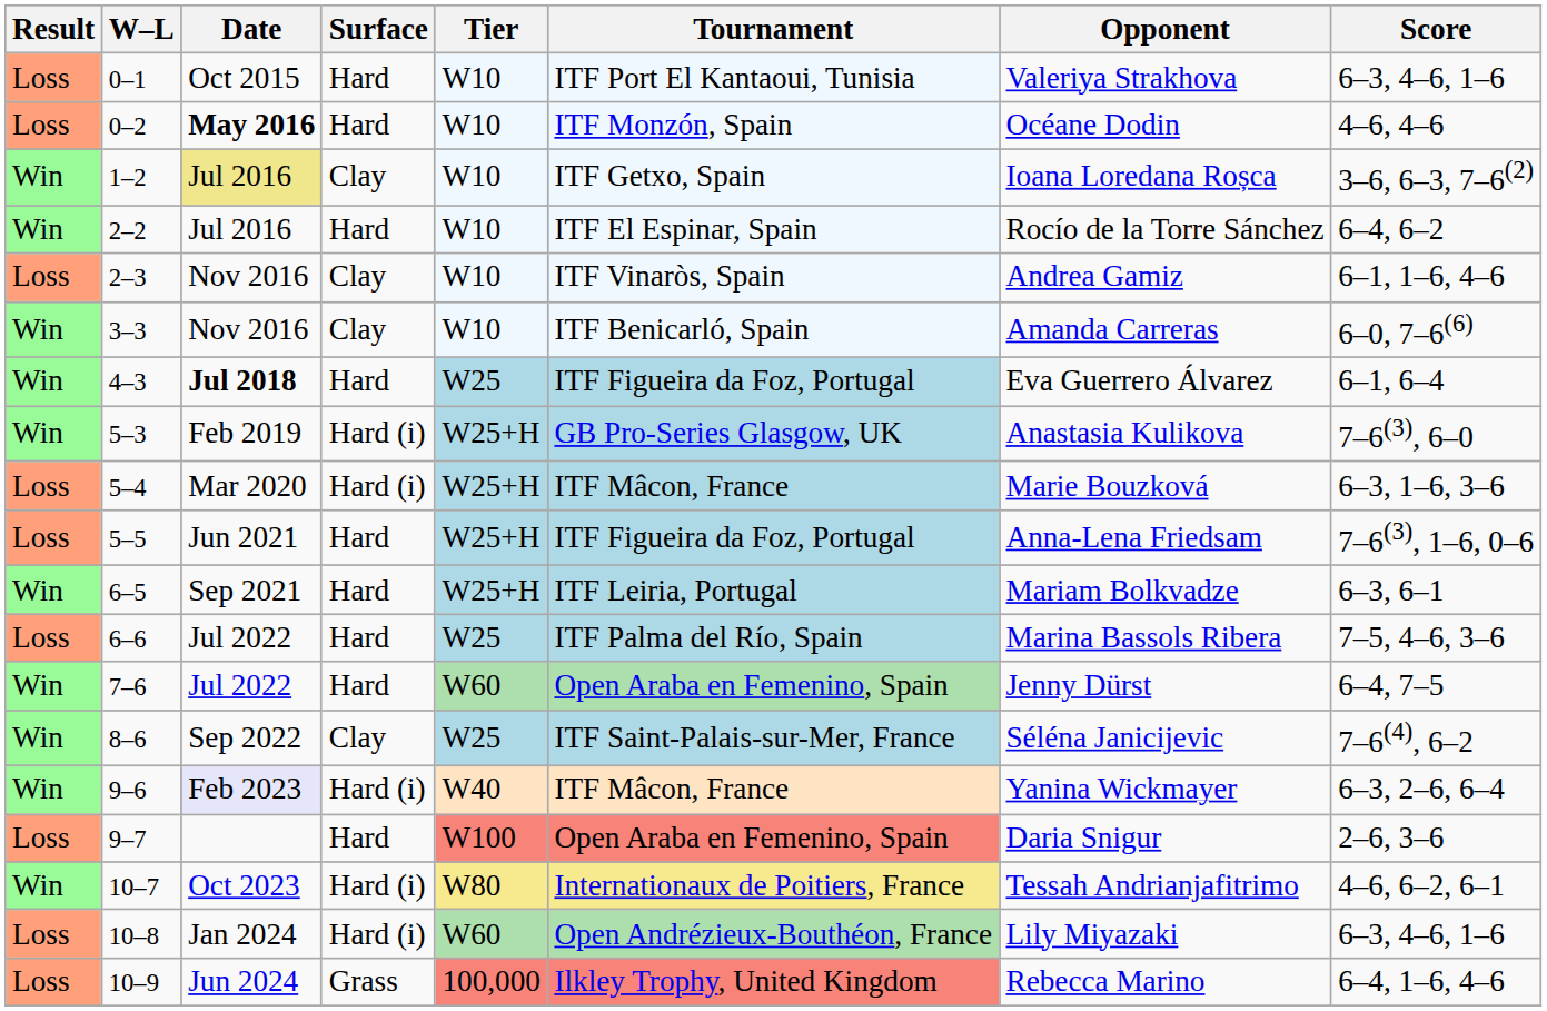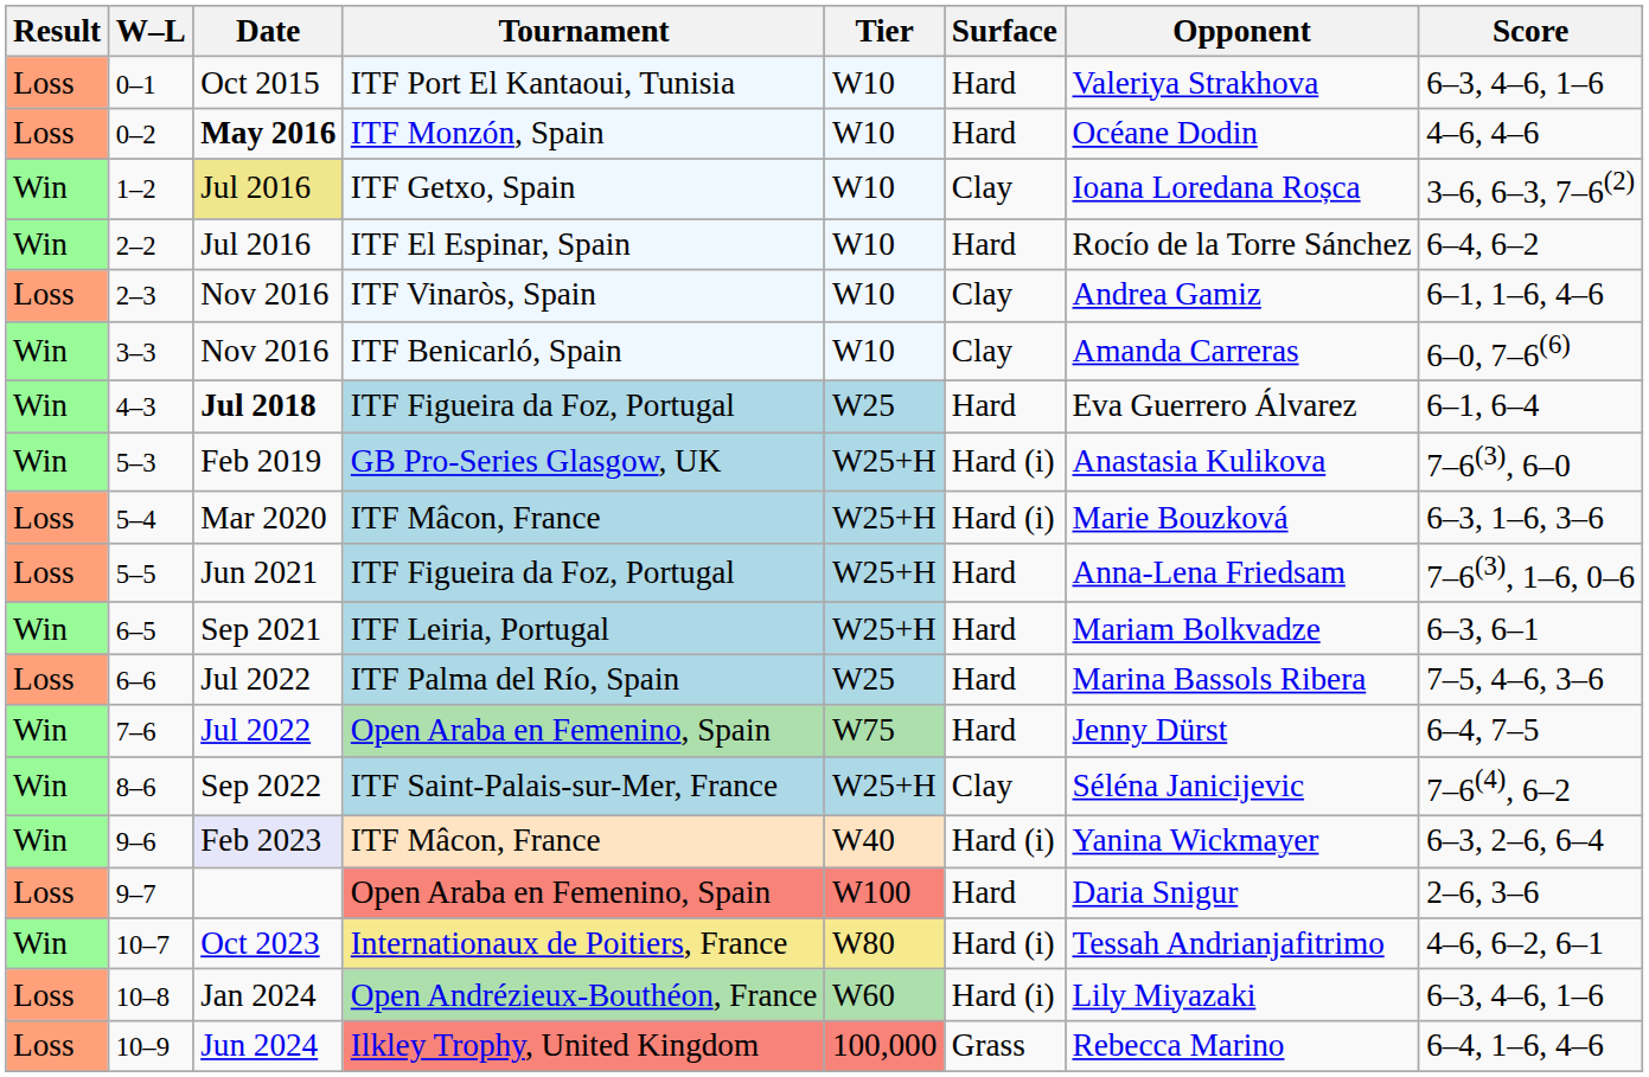columns swapped: Tournament <-> Surface
7–6 | Tier: W60 -> W75
8–6 | Tier: W25 -> W25+H
